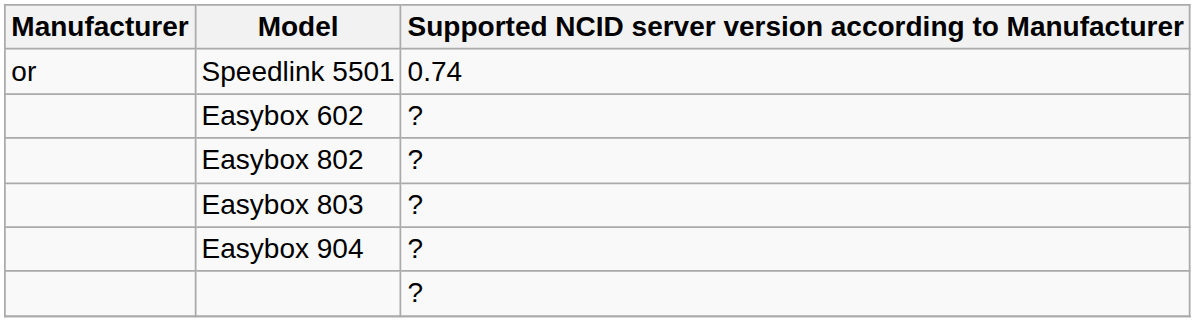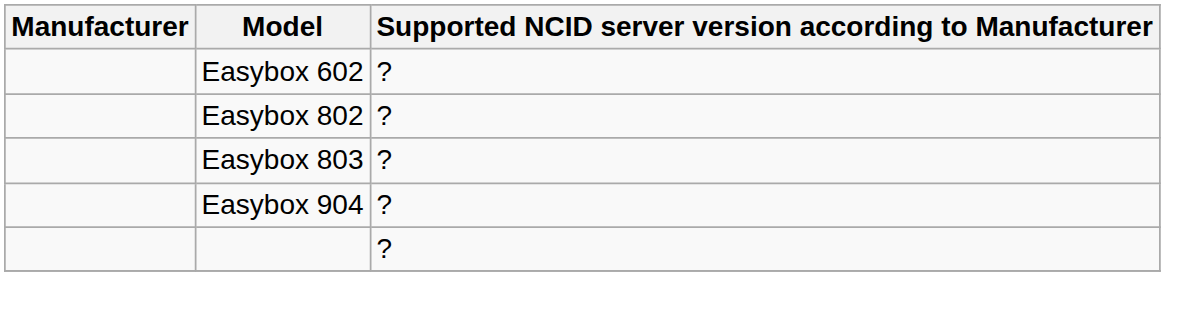- row: or | Speedlink 5501 | 0.74
